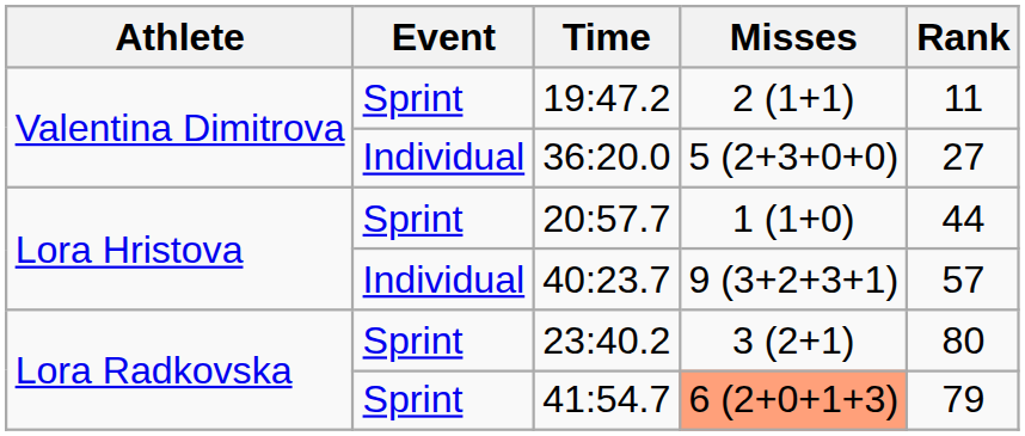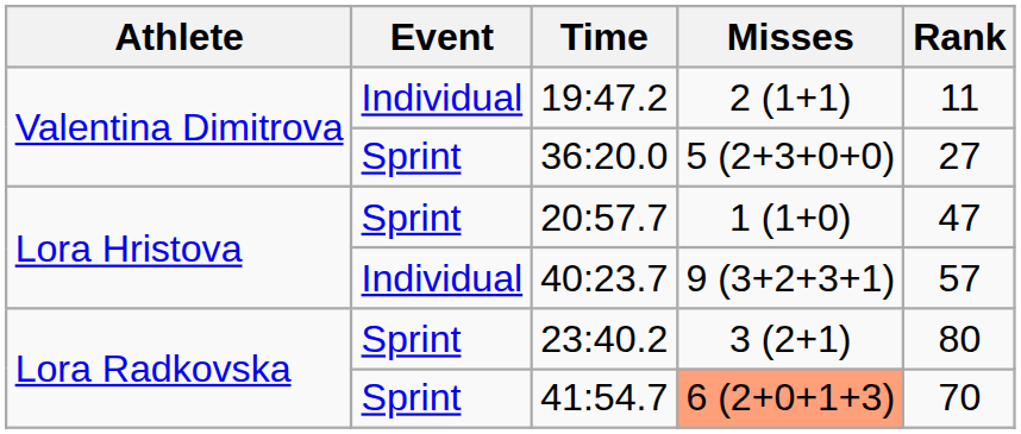19:47.2 | Event: Sprint -> Individual
36:20.0 | Event: Individual -> Sprint
20:57.7 | Rank: 44 -> 47
41:54.7 | Rank: 79 -> 70
